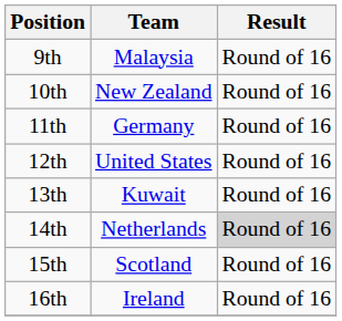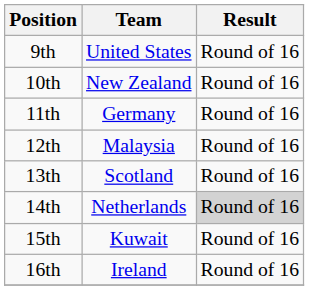9th | Team: Malaysia -> United States
12th | Team: United States -> Malaysia
13th | Team: Kuwait -> Scotland
15th | Team: Scotland -> Kuwait
